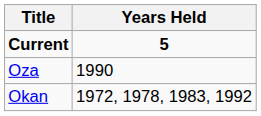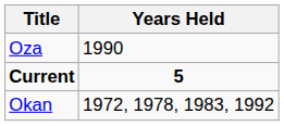rows swapped: Current <-> Oza
